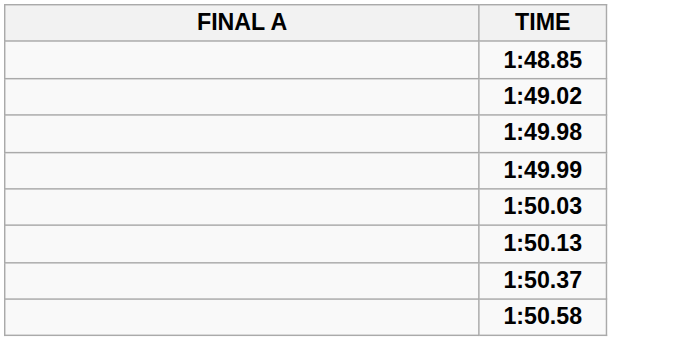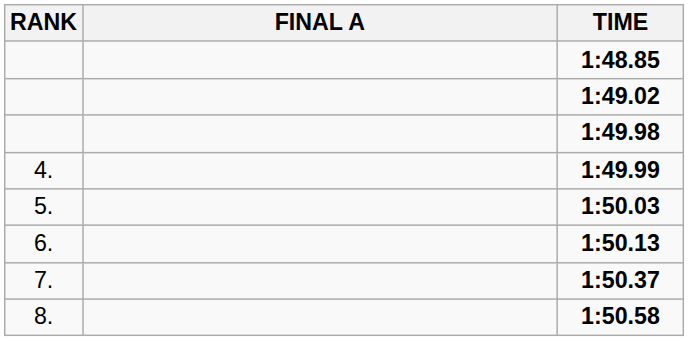+ column: RANK | 4. | 5. | 6. | 7. | 8.
